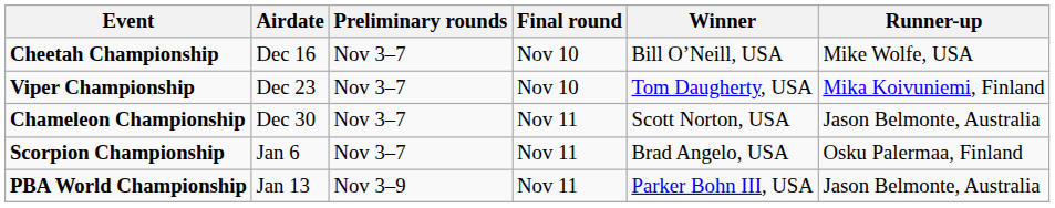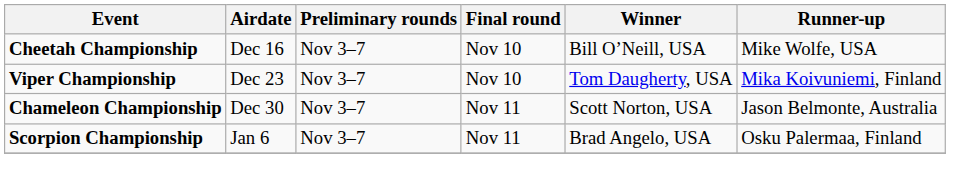- row: PBA World Championship | Jan 13 | Nov 3–9 | Nov 11 | Parker Bohn III, USA | Jason Belmonte, Australia
